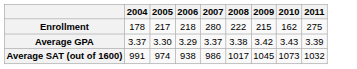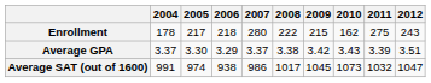+ column: 2012 | 243 | 3.51 | 1047
